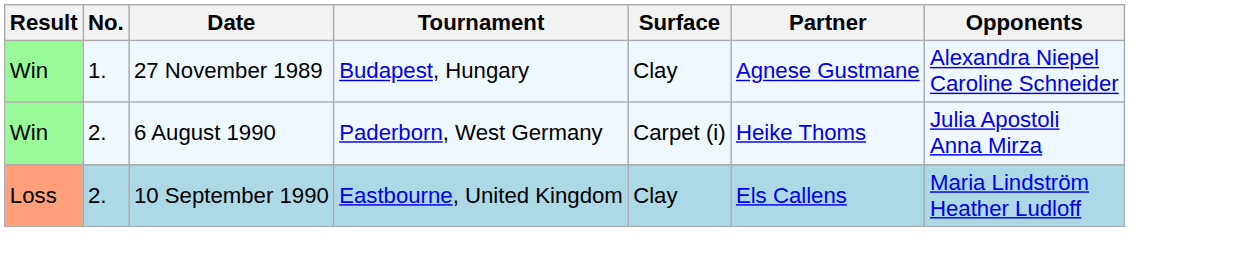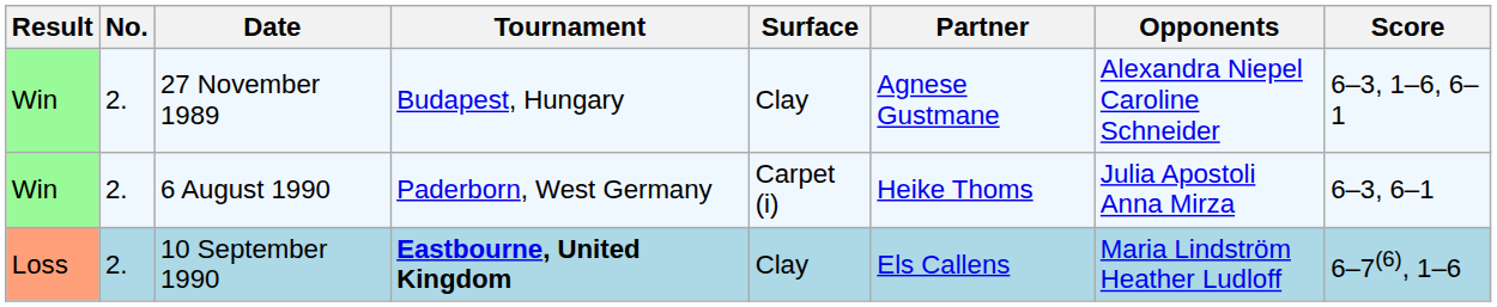+ column: Score | 6–3, 1–6, 6–1 | 6–3, 6–1 | 6–7(6), 1–6
27 November 1989 | No.: 1. -> 2.
10 September 1990 | Tournament: normal -> bold
